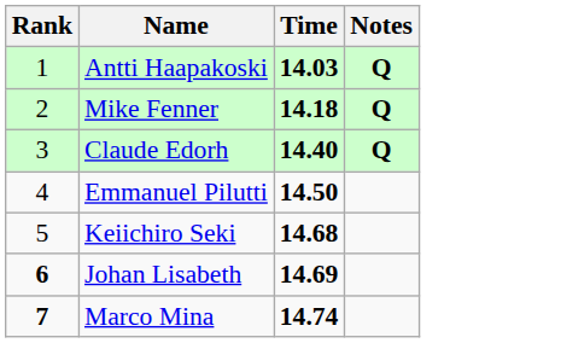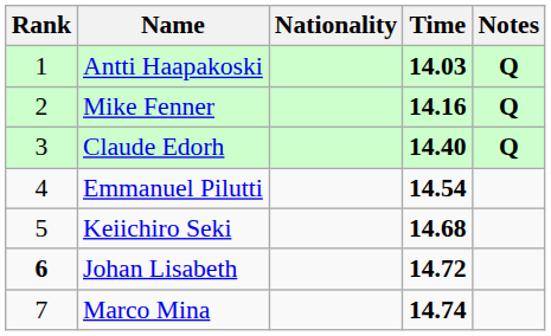+ column: Nationality
Mike Fenner | Time: 14.18 -> 14.16
Emmanuel Pilutti | Time: 14.50 -> 14.54
Johan Lisabeth | Time: 14.69 -> 14.72
Marco Mina | Rank: bold -> normal
